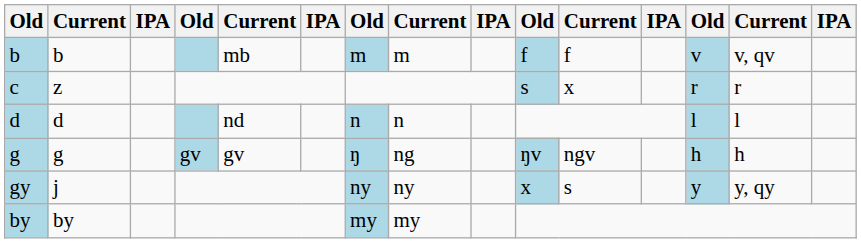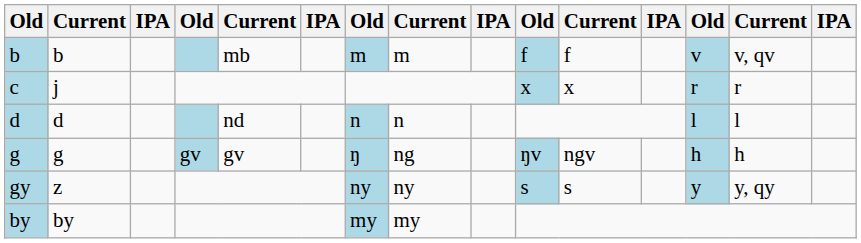c | column 2: z -> j
c | column 10: s -> x
gy | column 2: j -> z
gy | column 10: x -> s
